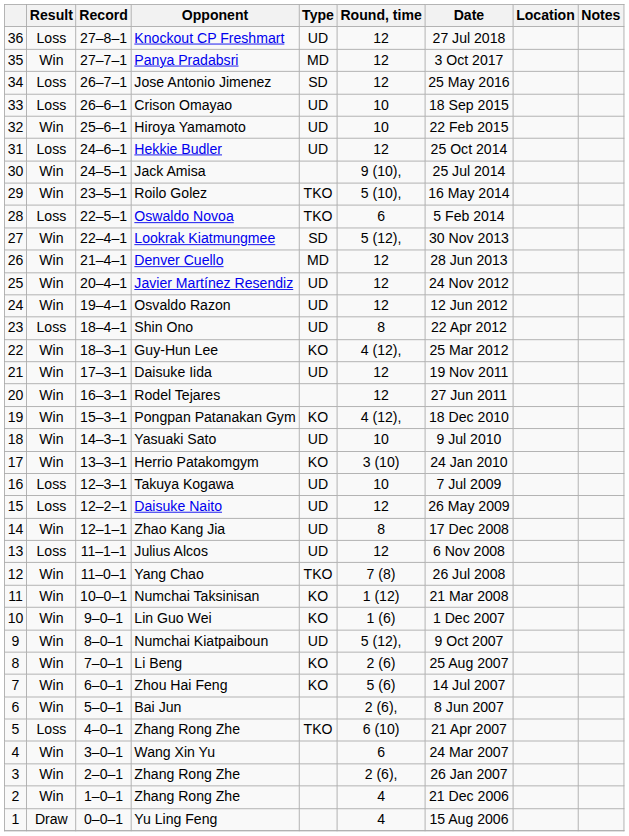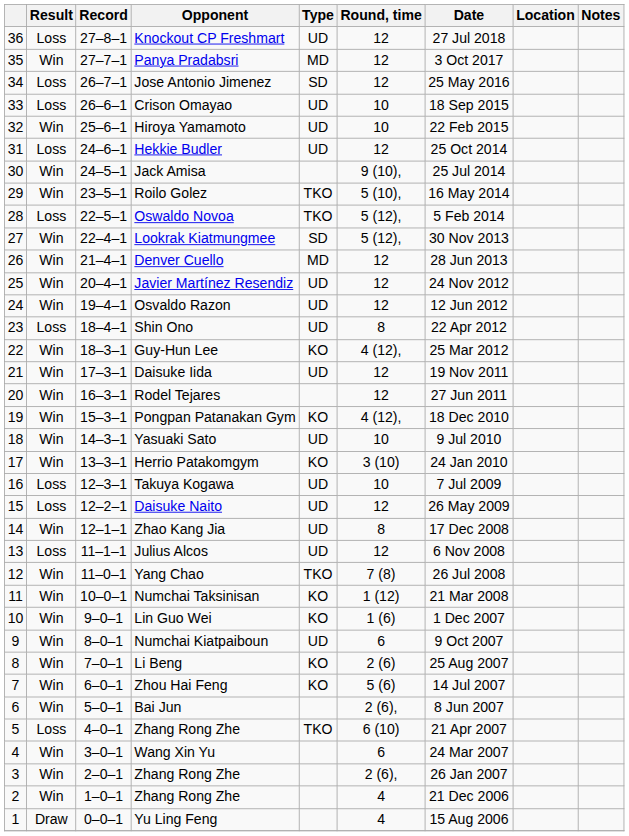Oswaldo Novoa | Round, time: 6 -> 5 (12),
Numchai Kiatpaiboun | Round, time: 5 (12), -> 6
